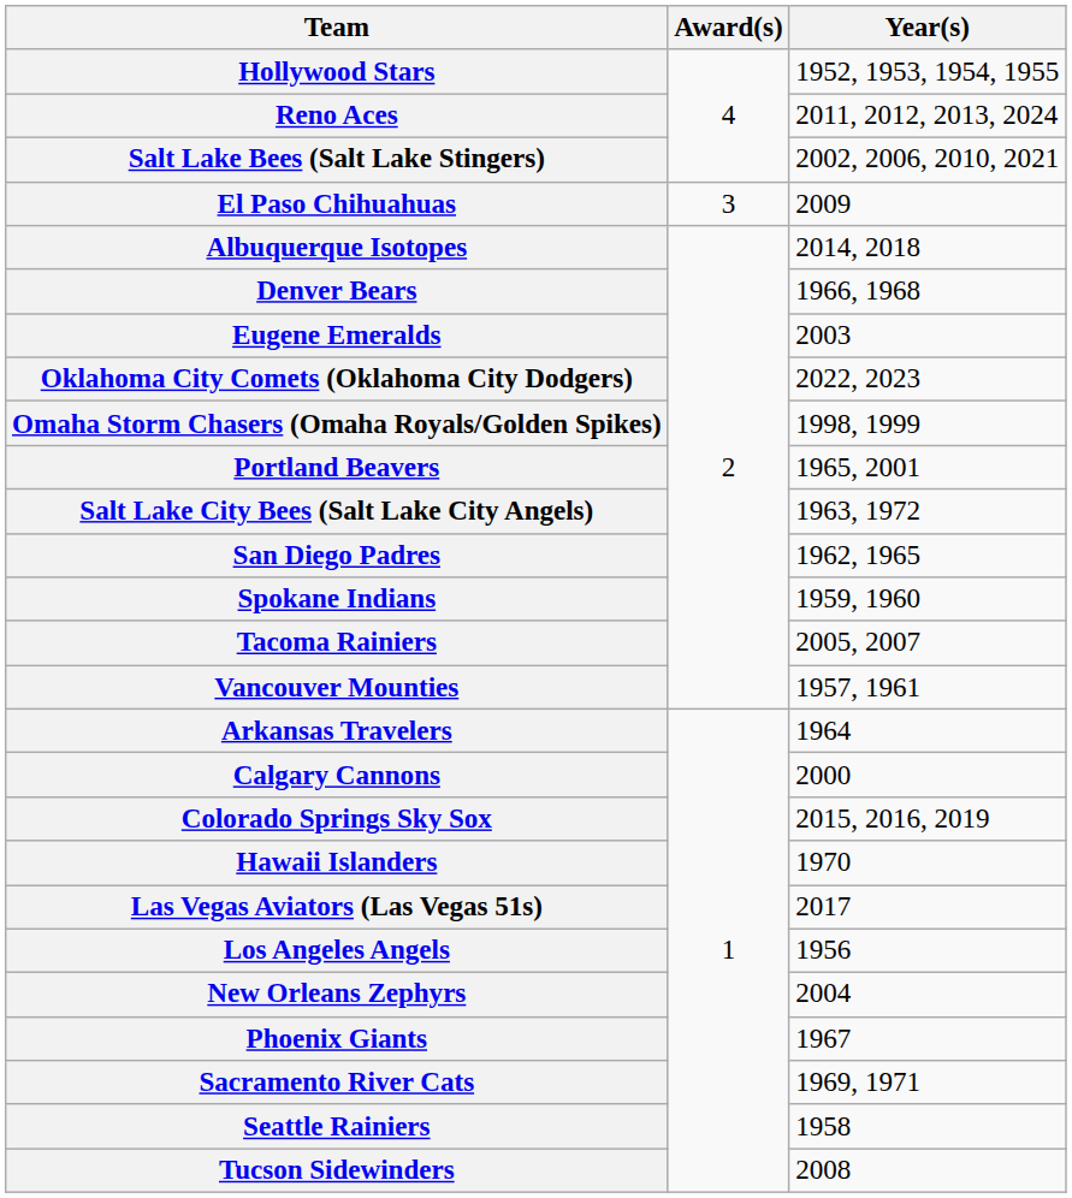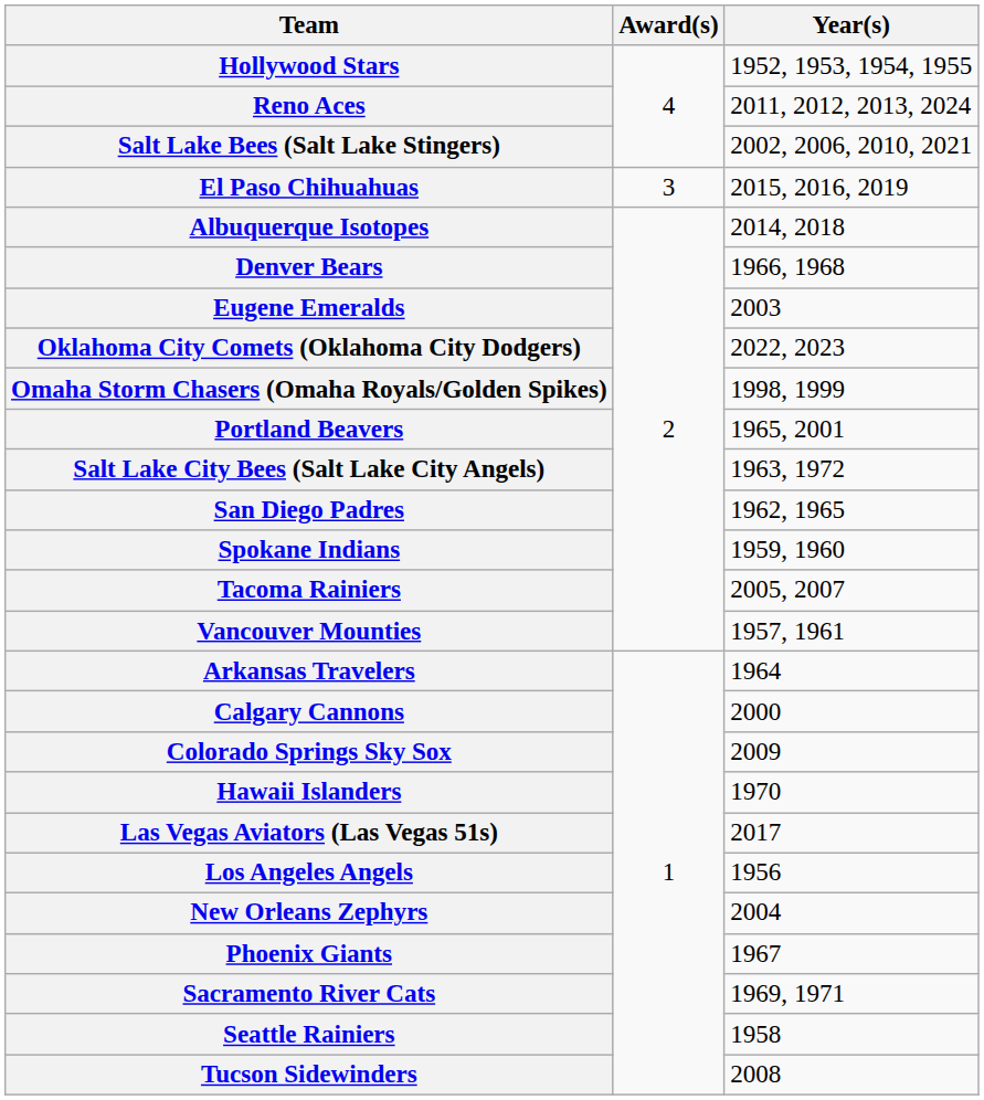El Paso Chihuahuas | Year(s): 2009 -> 2015, 2016, 2019
Colorado Springs Sky Sox | Year(s): 2015, 2016, 2019 -> 2009
